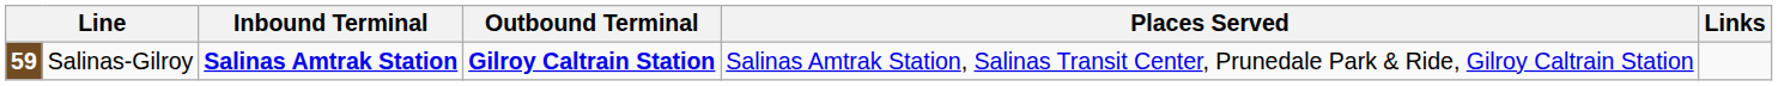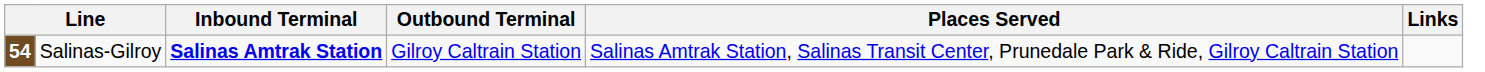Salinas-Gilroy | column 1: 59 -> 54
Salinas-Gilroy | Outbound Terminal: bold -> normal
